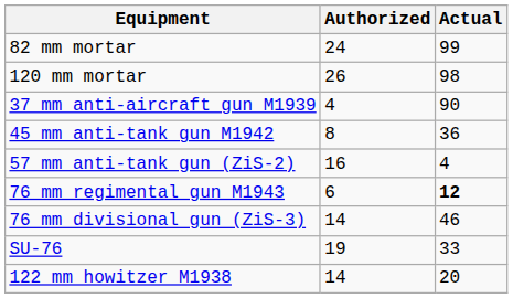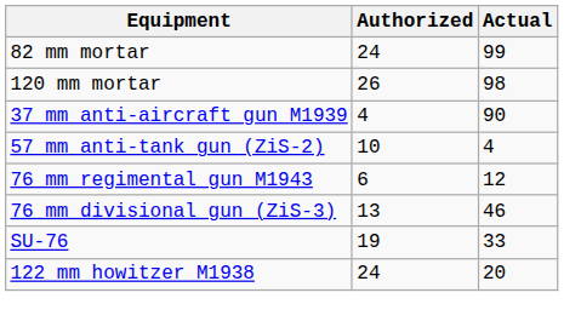- row: 45 mm anti-tank gun M1942 | 8 | 36
57 mm anti-tank gun (ZiS-2) | Authorized: 16 -> 10
76 mm regimental gun M1943 | Actual: bold -> normal
76 mm divisional gun (ZiS-3) | Authorized: 14 -> 13
122 mm howitzer M1938 | Authorized: 14 -> 24
